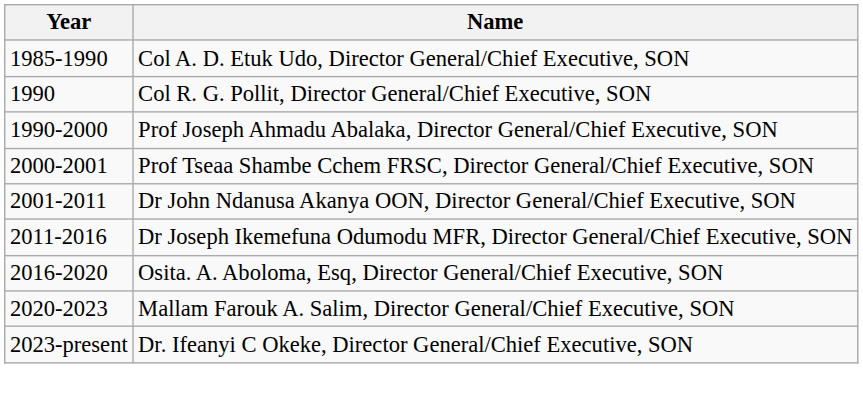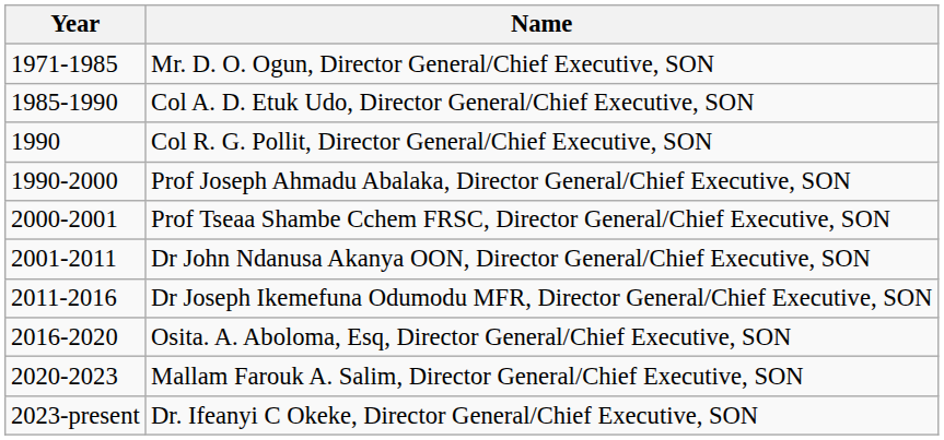+ row: 1971-1985 | Mr. D. O. Ogun, Director General/Chief Executive, SON
